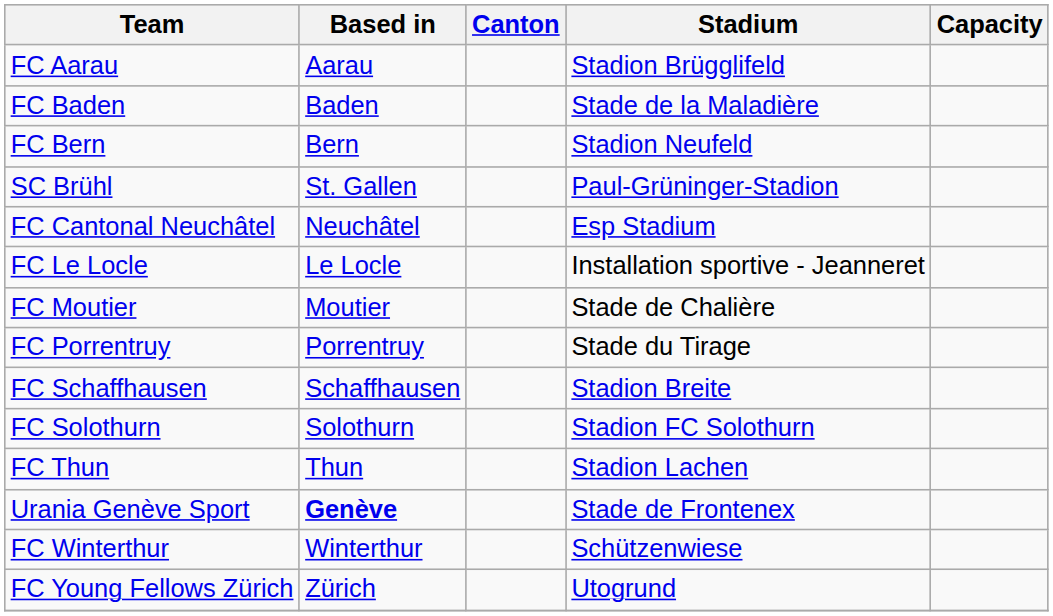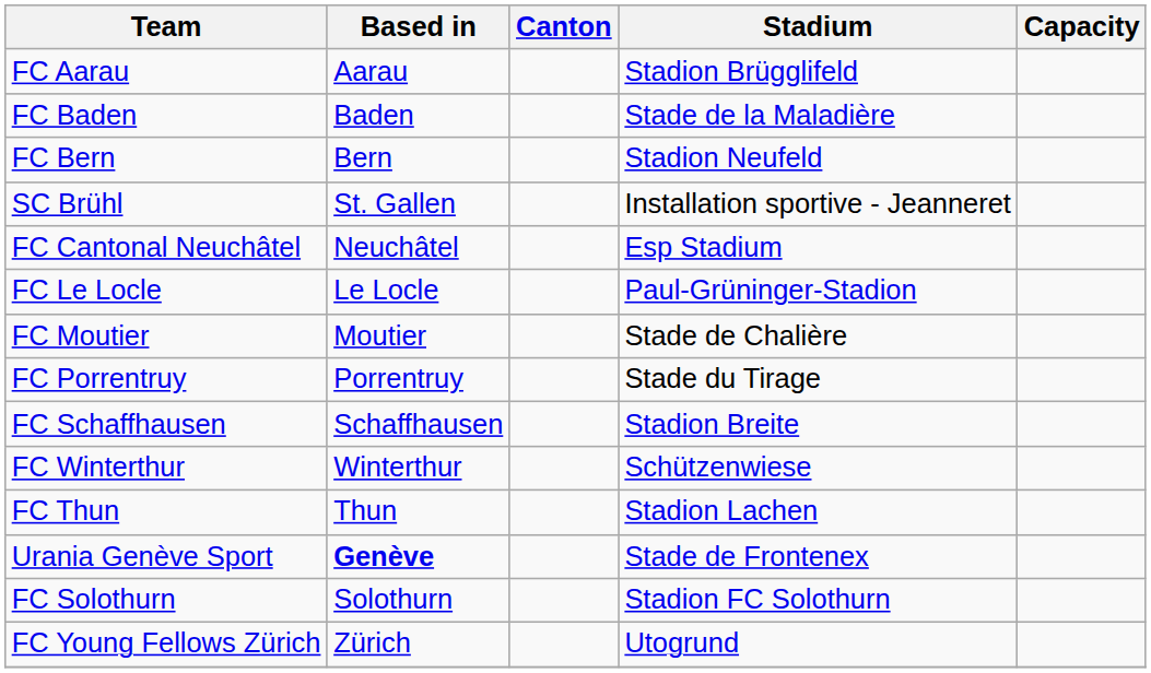SC Brühl | Stadium: Paul-Grüninger-Stadion -> Installation sportive - Jeanneret
FC Le Locle | Stadium: Installation sportive - Jeanneret -> Paul-Grüninger-Stadion
rows swapped: FC Solothurn <-> FC Winterthur
